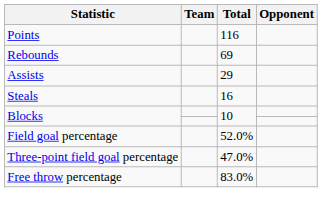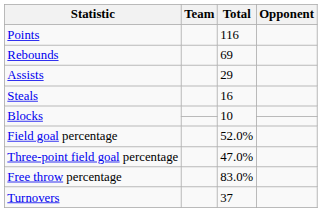+ row: Turnovers | 37
